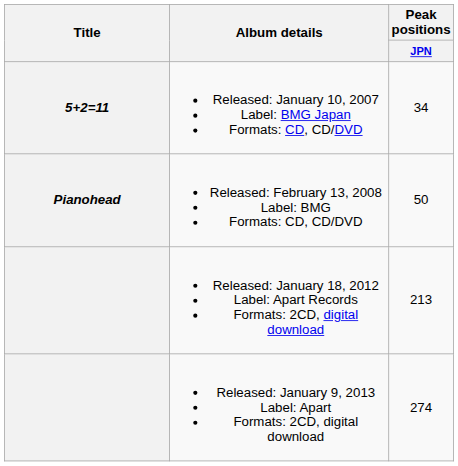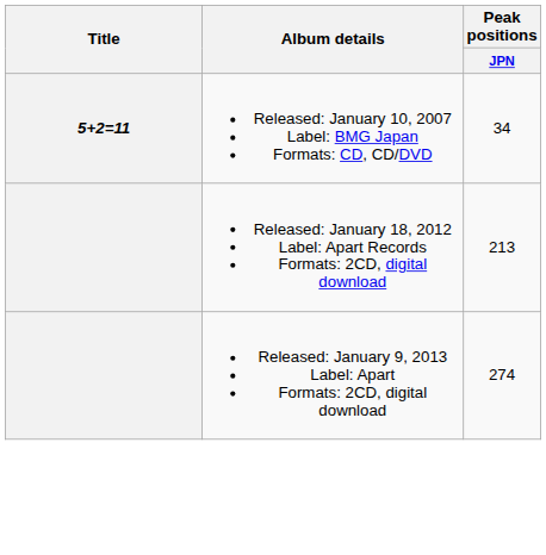- row: Pianohead | Released: February 13, 2008 Label: BMG Formats: CD, CD/DVD | 50
